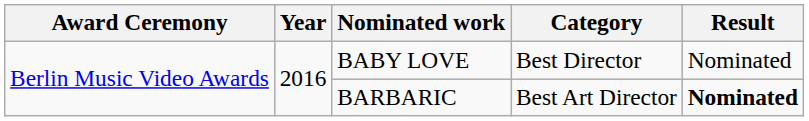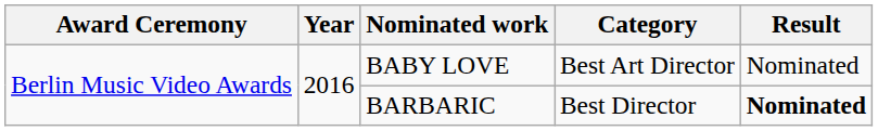BABY LOVE | Category: Best Director -> Best Art Director
BARBARIC | Category: Best Art Director -> Best Director
